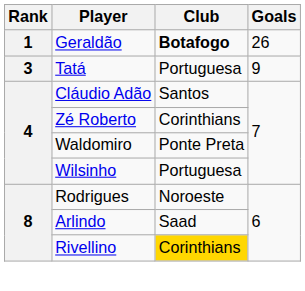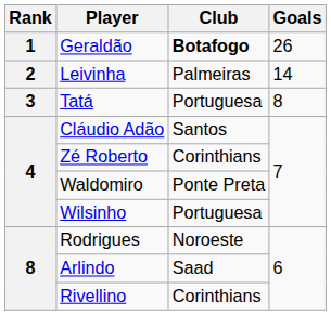+ row: 2 | Leivinha | Palmeiras | 14
Tatá | Goals: 9 -> 8
Rivellino | Club: gold background -> no background
